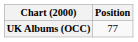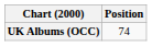UK Albums (OCC) | Position: 77 -> 74
